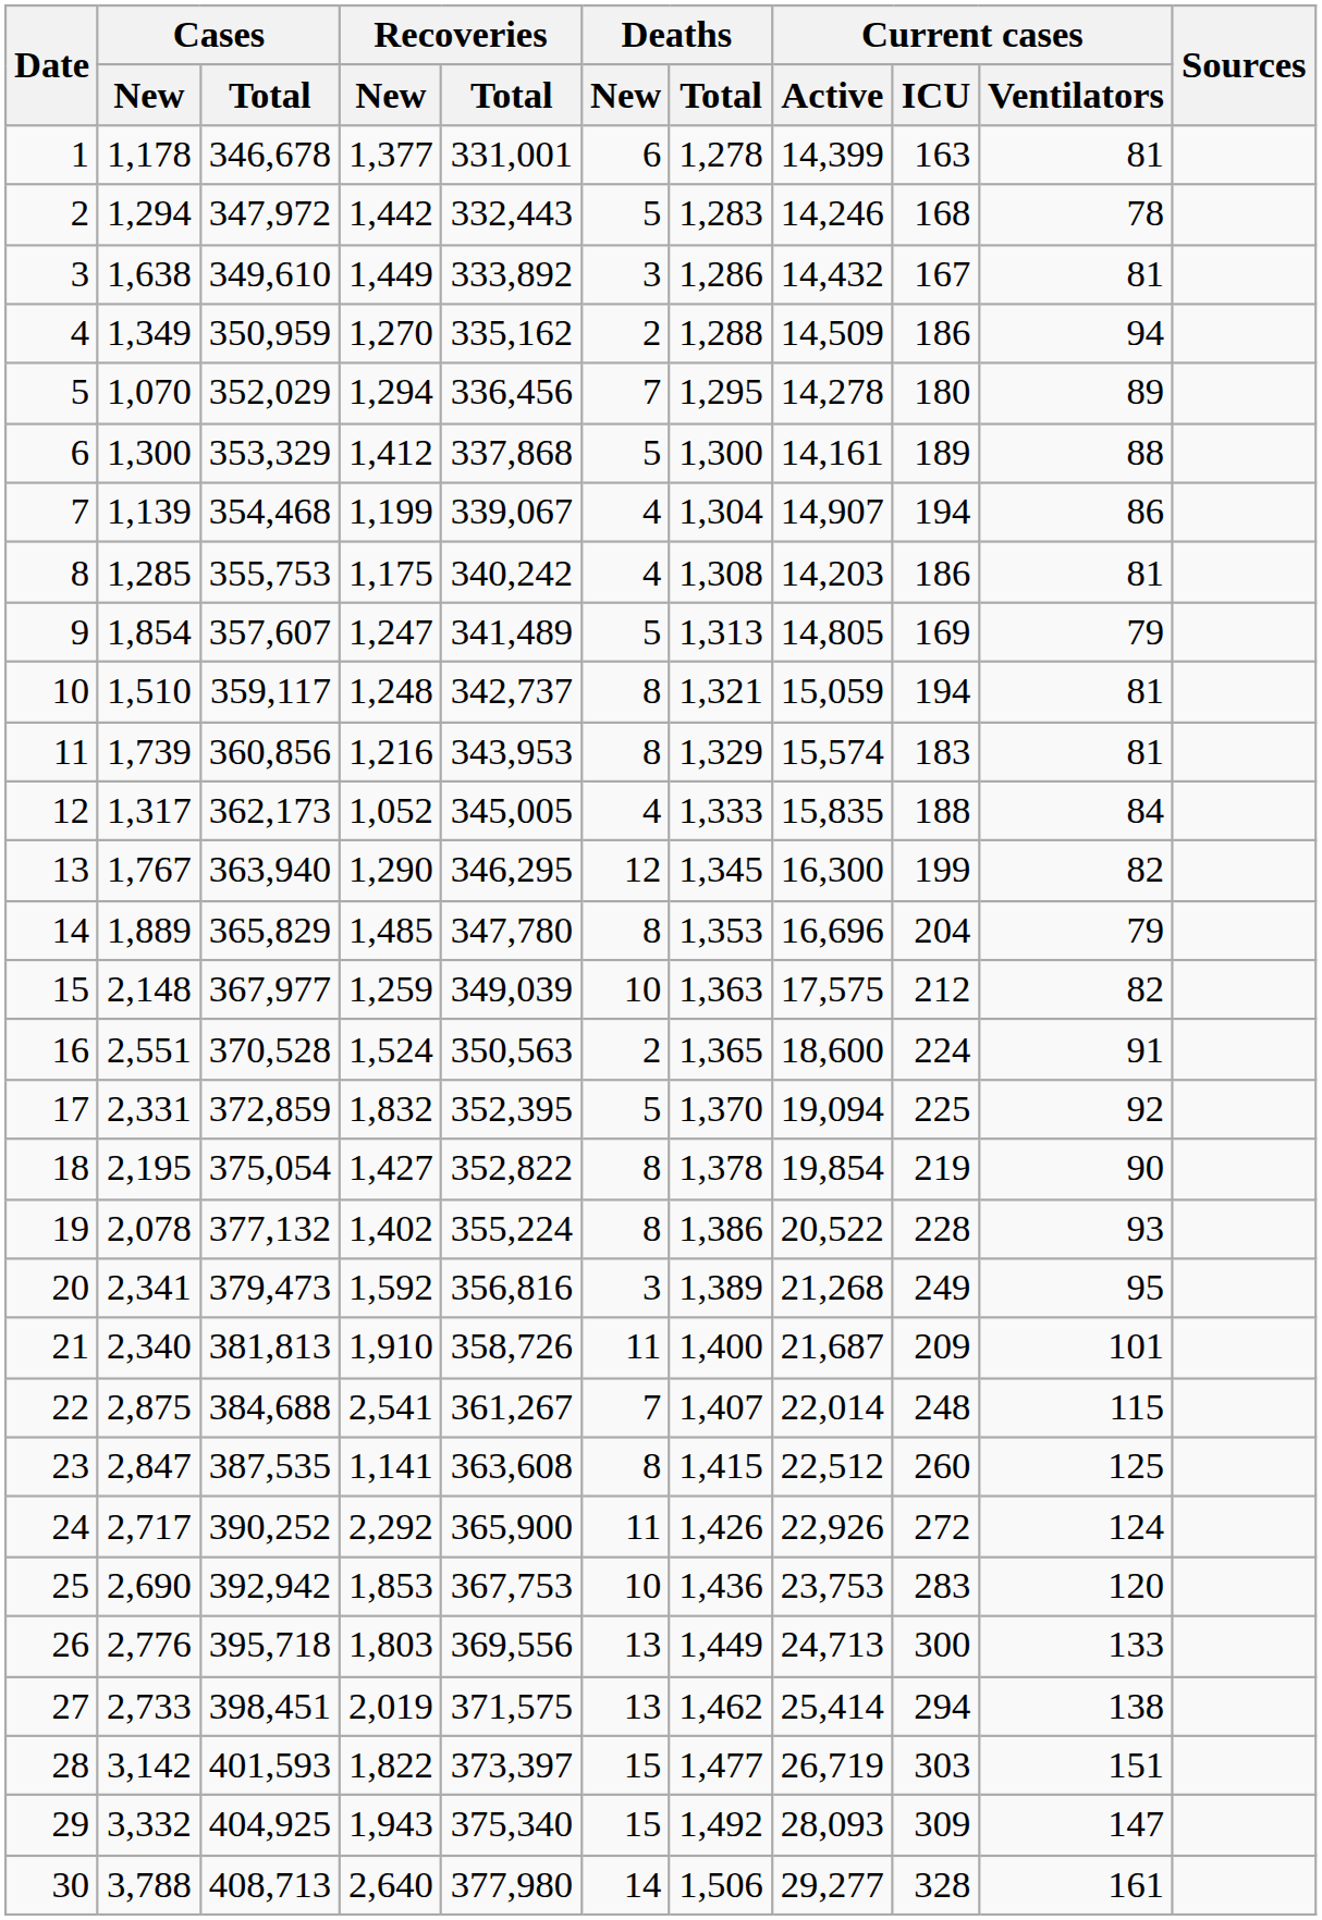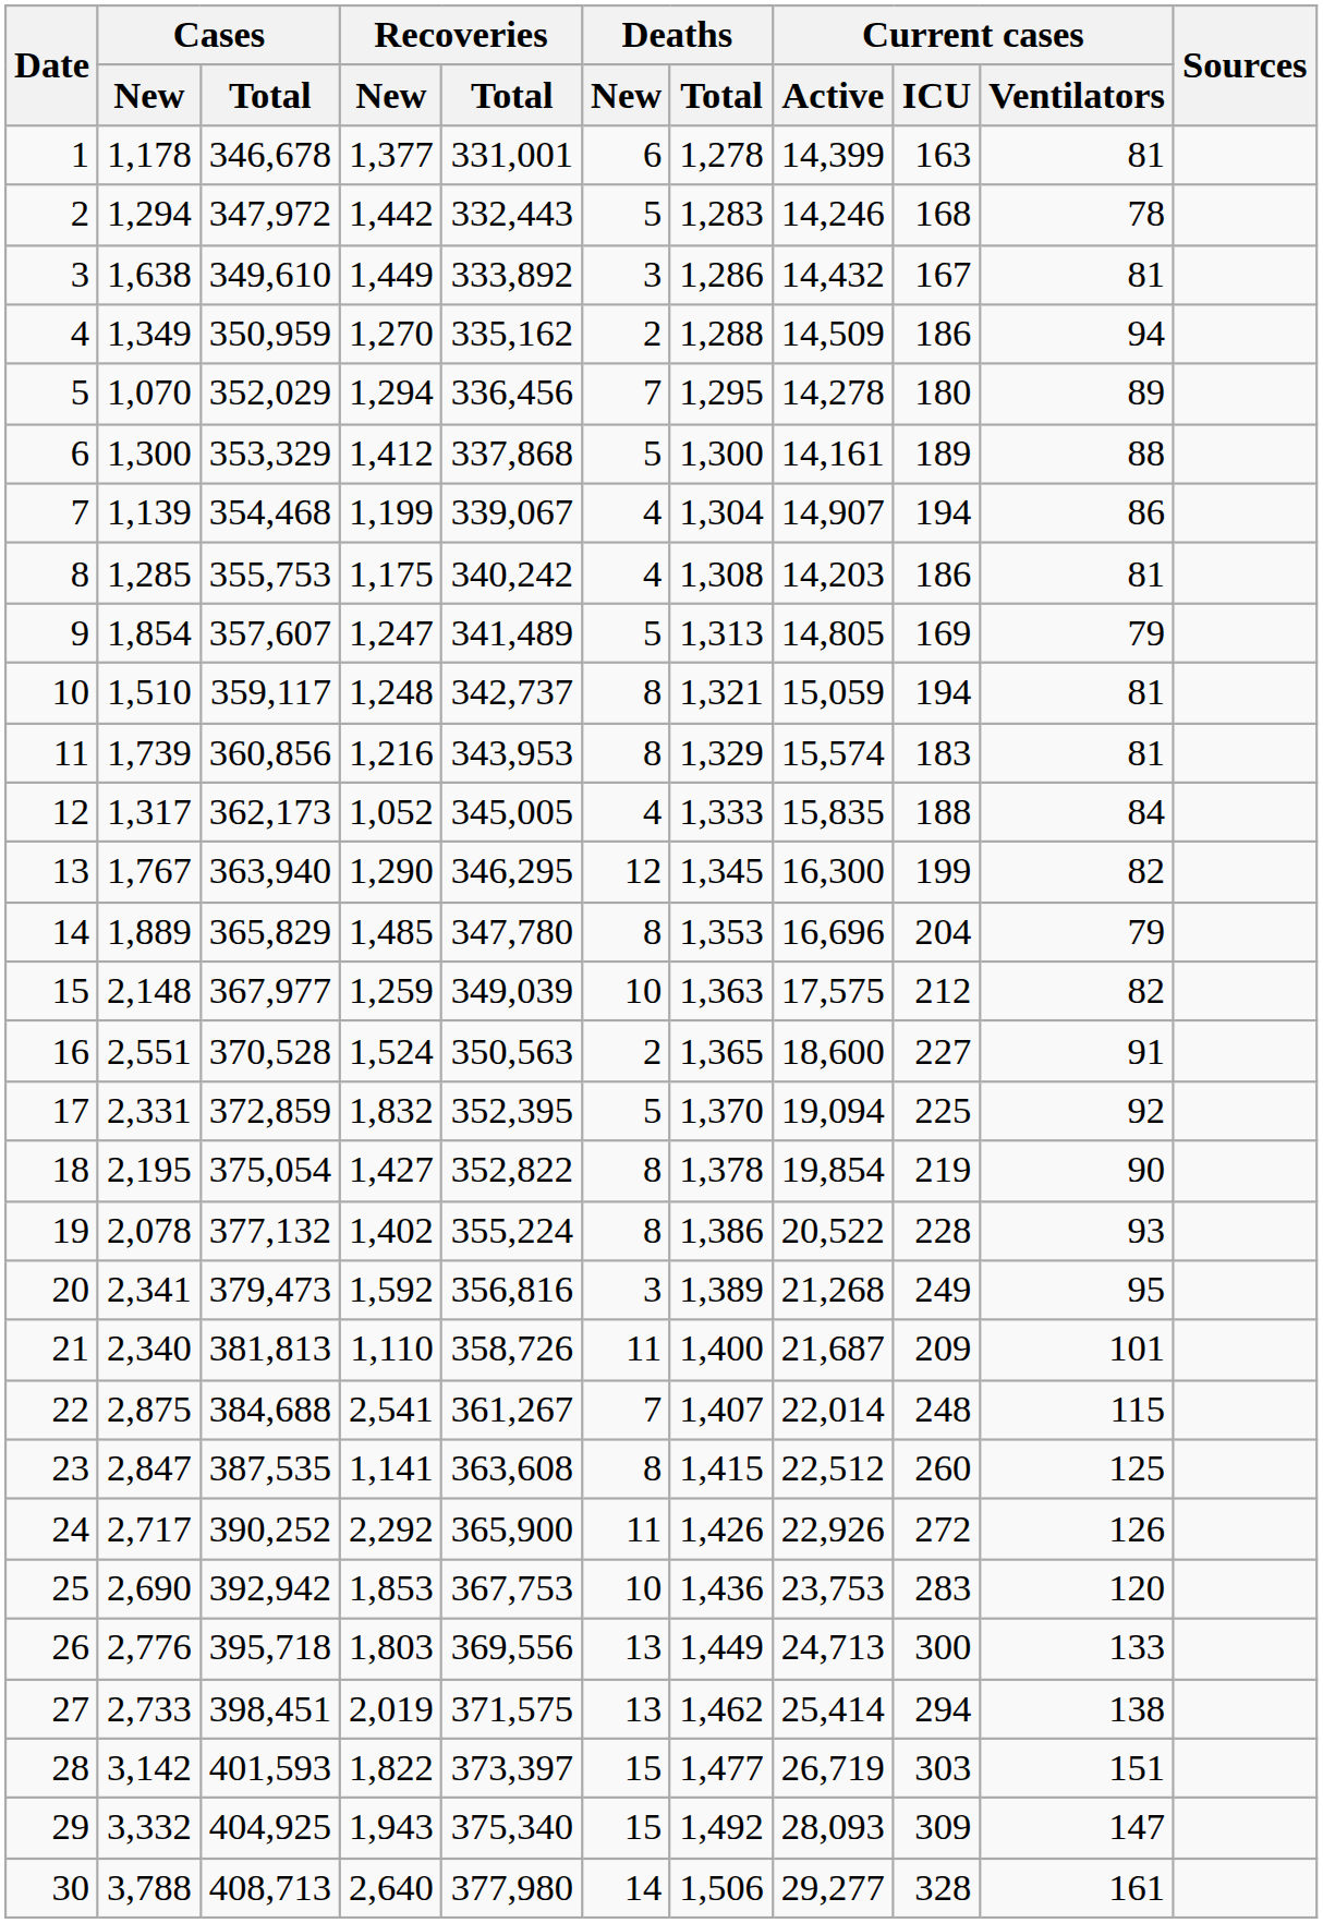16 | Current cases / ICU: 224 -> 227
21 | Recoveries / New: 1,910 -> 1,110
24 | Current cases / Ventilators: 124 -> 126
